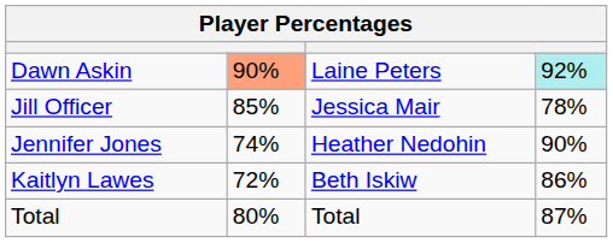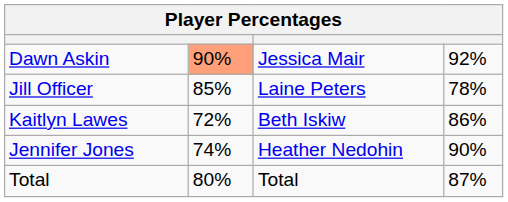Dawn Askin | column 3: Laine Peters -> Jessica Mair
Dawn Askin | column 4: paleturquoise background -> no background
Jill Officer | column 3: Jessica Mair -> Laine Peters
rows swapped: Kaitlyn Lawes <-> Jennifer Jones
